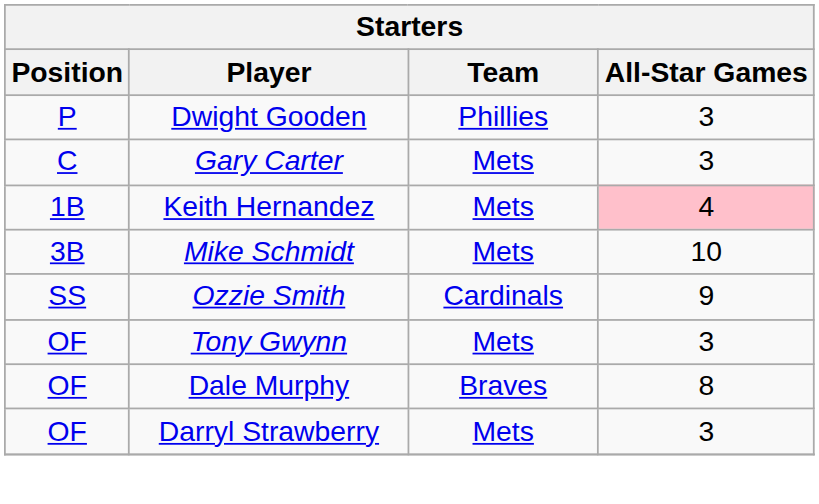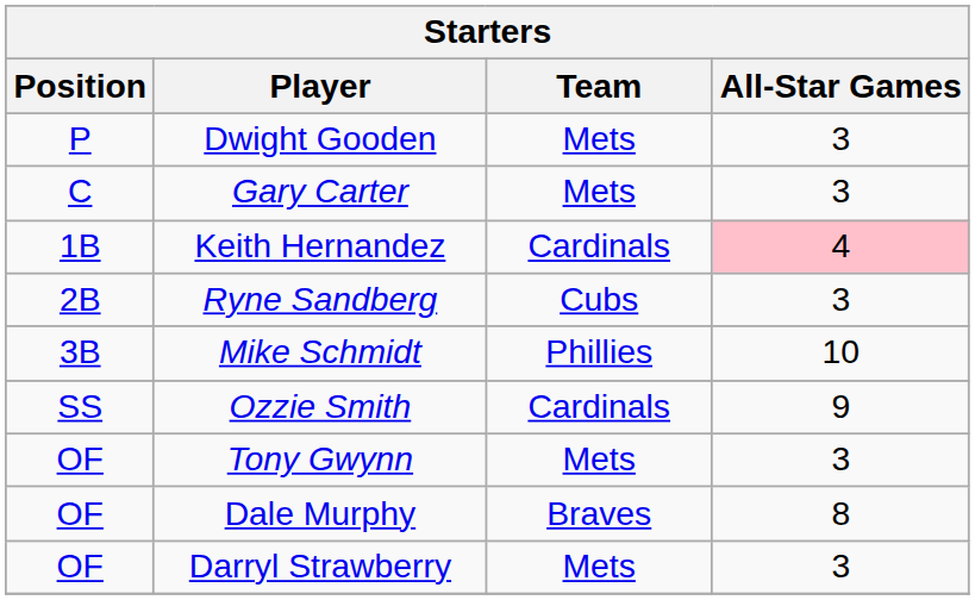Dwight Gooden | Team: Phillies -> Mets
Keith Hernandez | Team: Mets -> Cardinals
+ row: 2B | Ryne Sandberg | Cubs | 3
Mike Schmidt | Team: Mets -> Phillies
